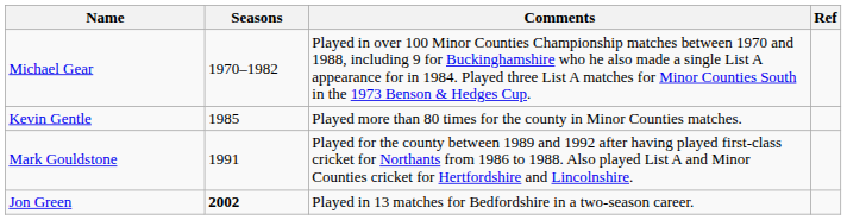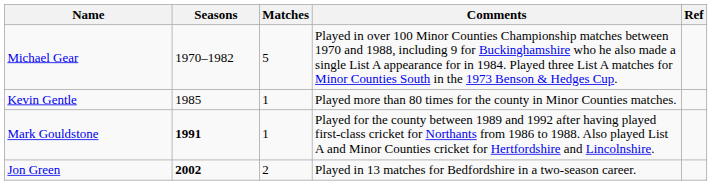+ column: Matches | 5 | 1 | 1 | 2
Mark Gouldstone | Seasons: normal -> bold
